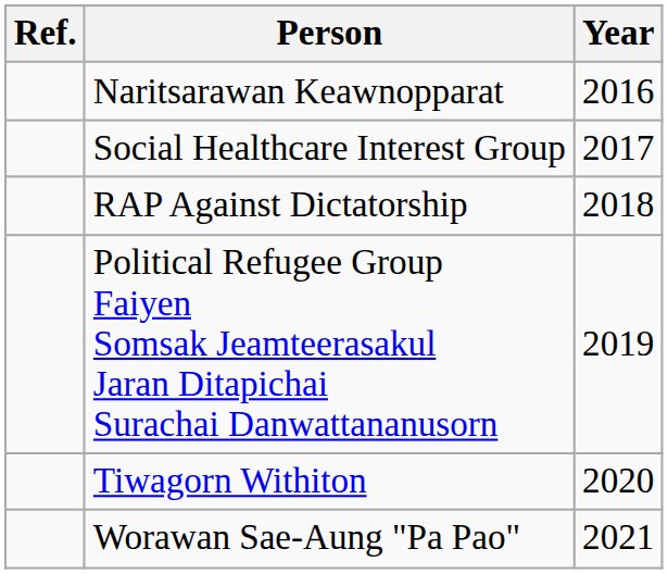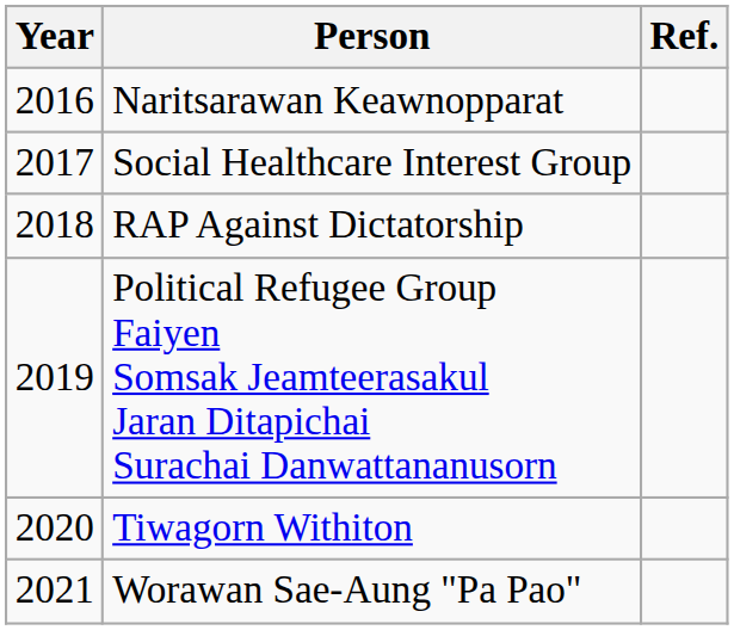columns swapped: Year <-> Ref.
